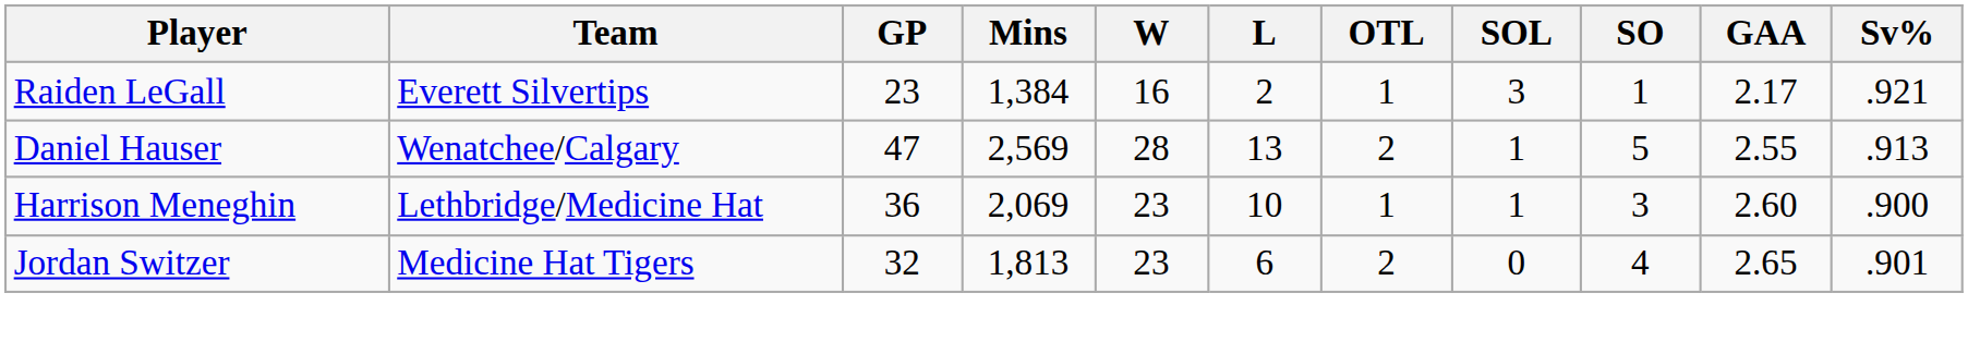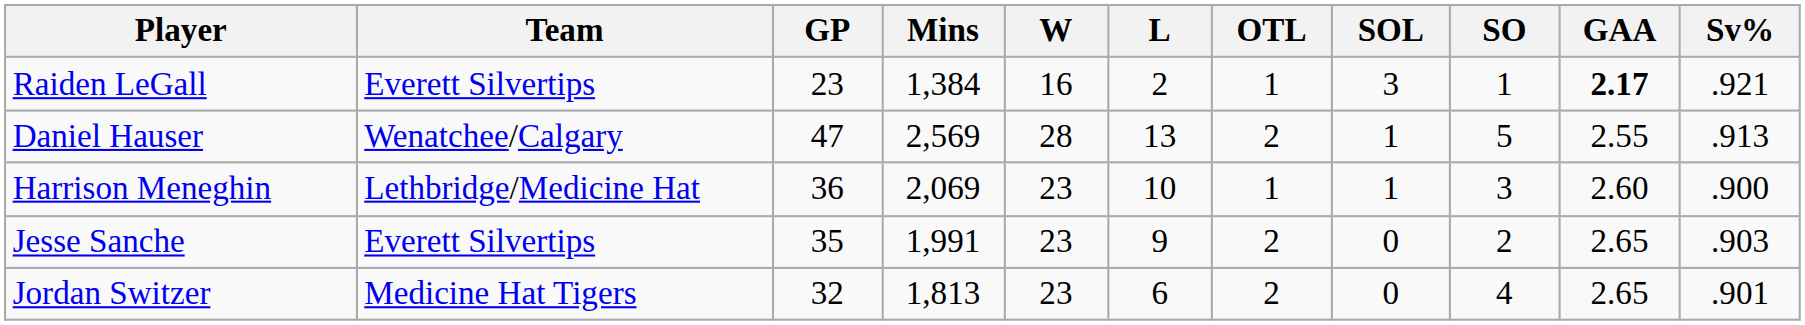Raiden LeGall | GAA: normal -> bold
+ row: Jesse Sanche | Everett Silvertips | 35 | 1,991 | 23 | 9 | 2 | 0 | 2 | 2.65 | .903
